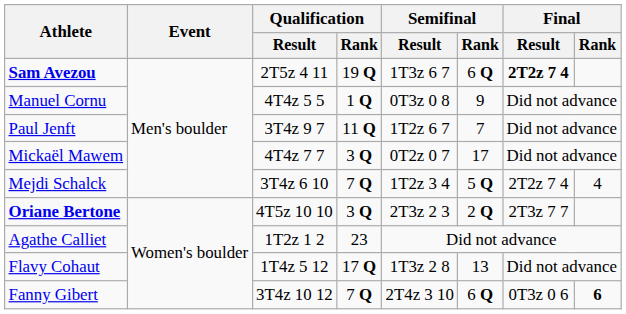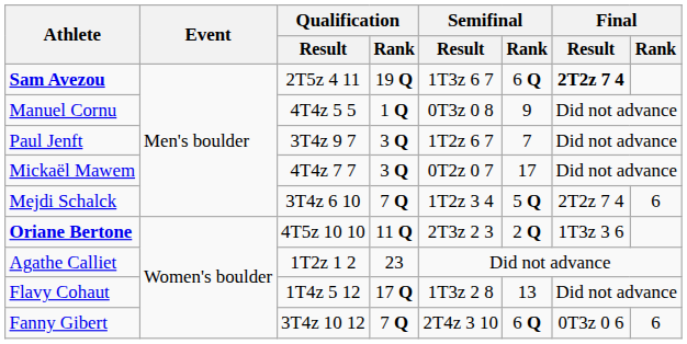Paul Jenft | Qualification / Rank: 11 Q -> 3 Q
Mejdi Schalck | Final / Rank: 4 -> 6
Oriane Bertone | Qualification / Rank: 3 Q -> 11 Q
Oriane Bertone | Final / Result: 2T3z 7 7 -> 1T3z 3 6
Fanny Gibert | Final / Rank: bold -> normal
